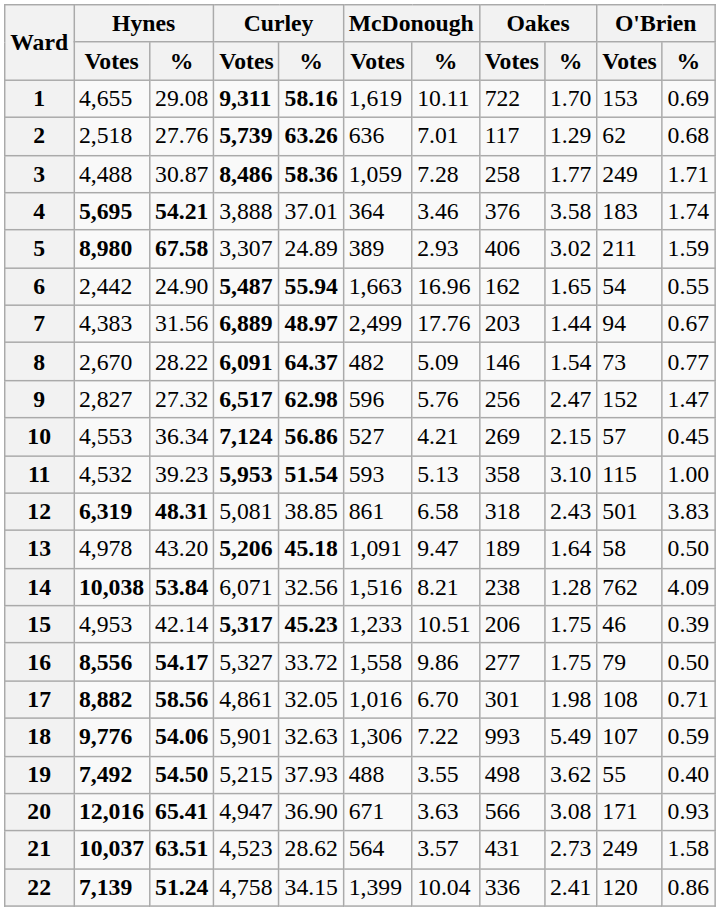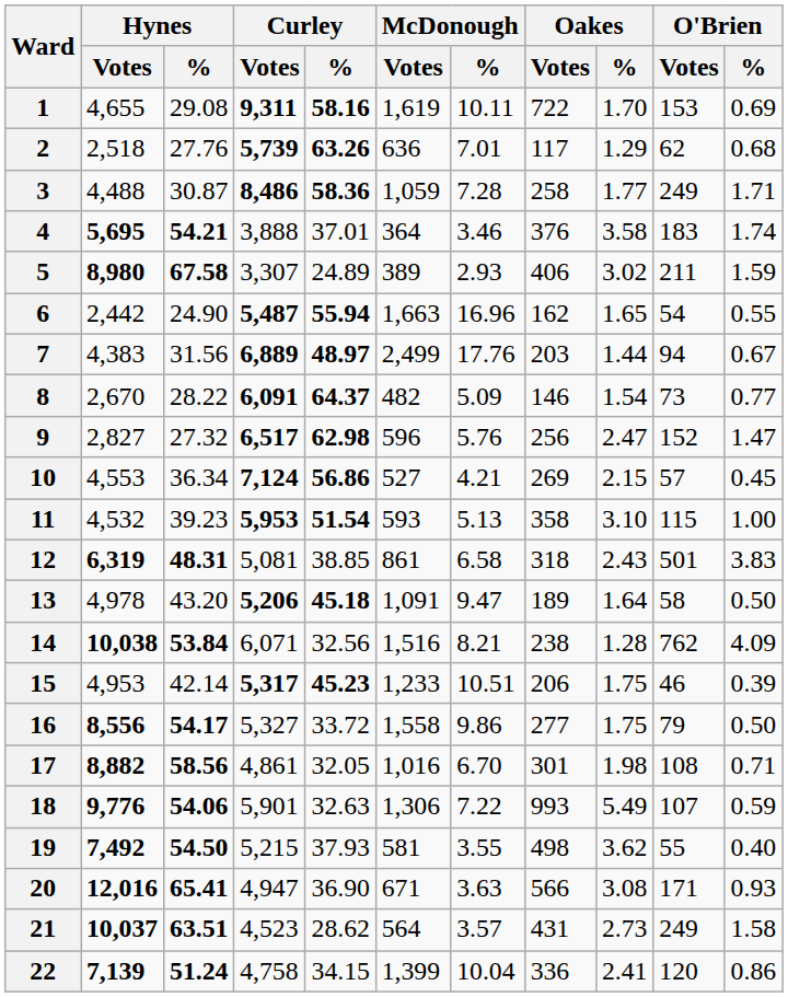19 | McDonough / Votes: 488 -> 581
